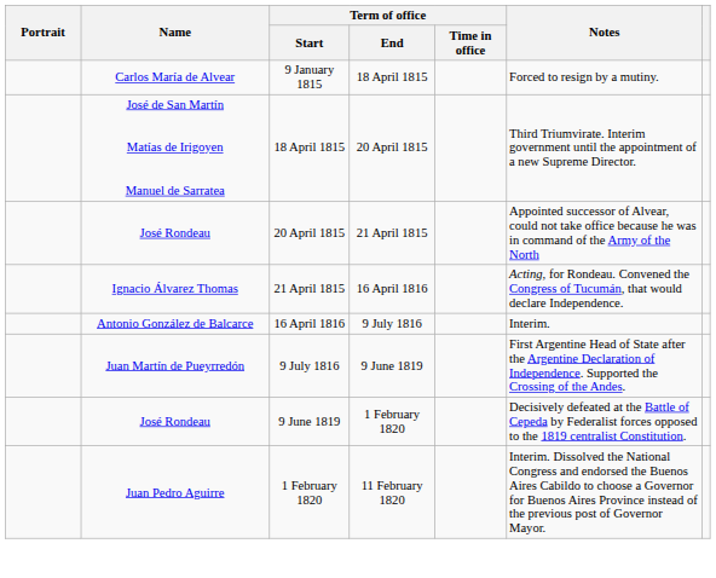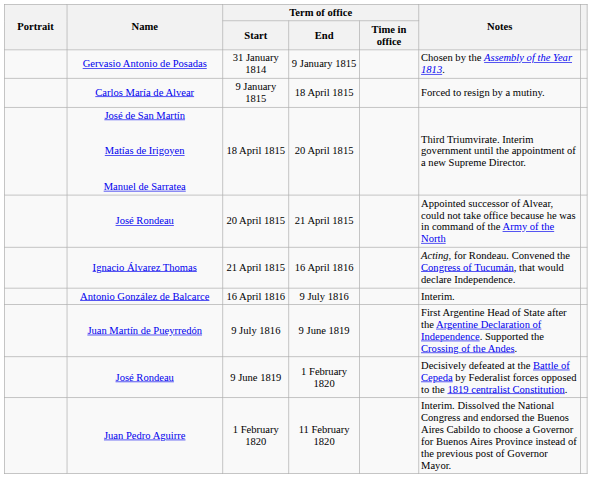+ row: Gervasio Antonio de Posadas | 31 January 1814 | 9 January 1815 | Chosen by the Assembly of the Year 1813.
